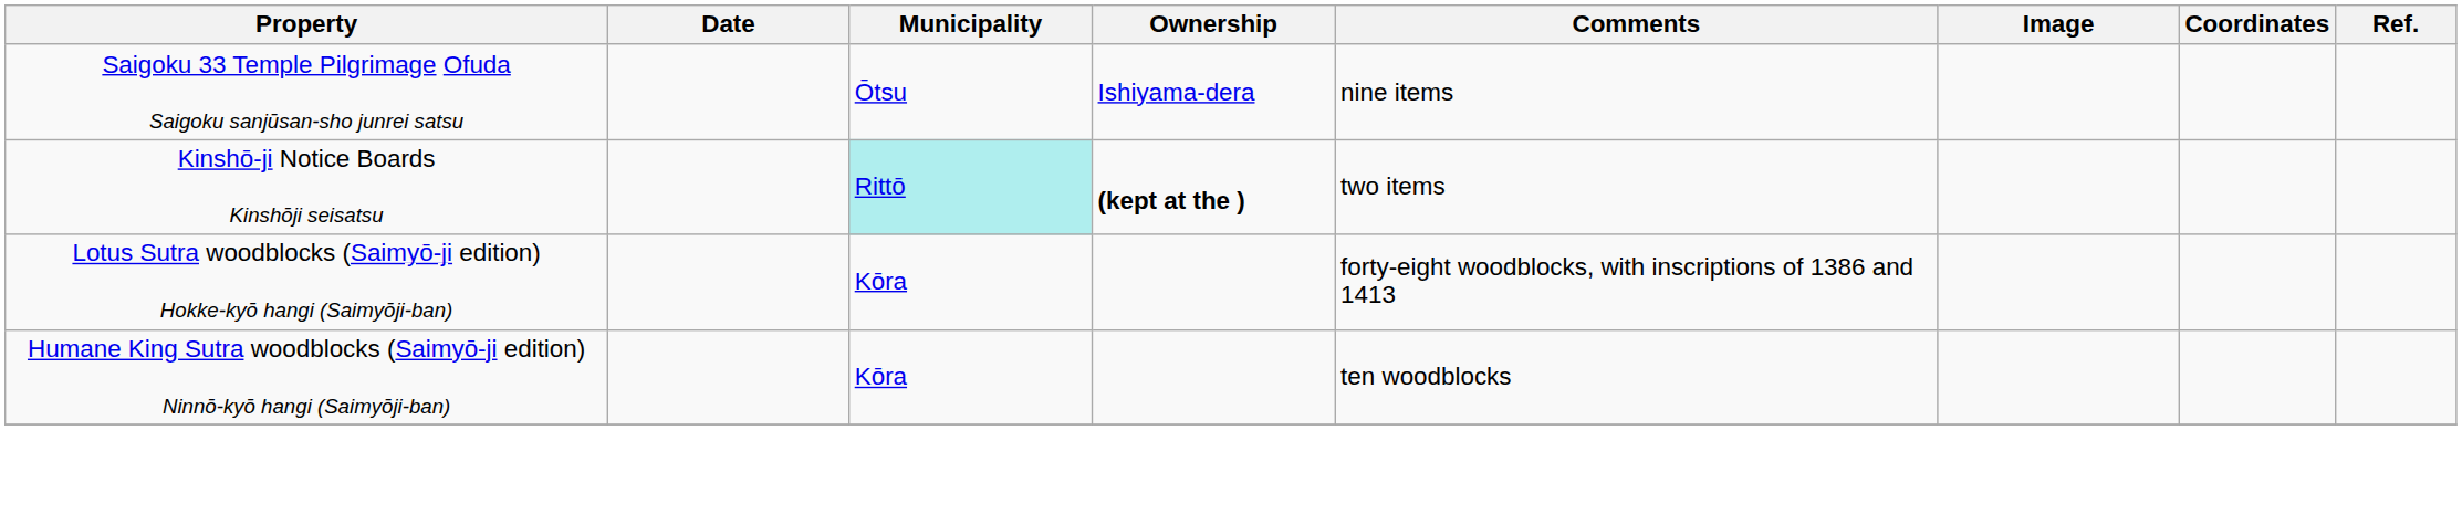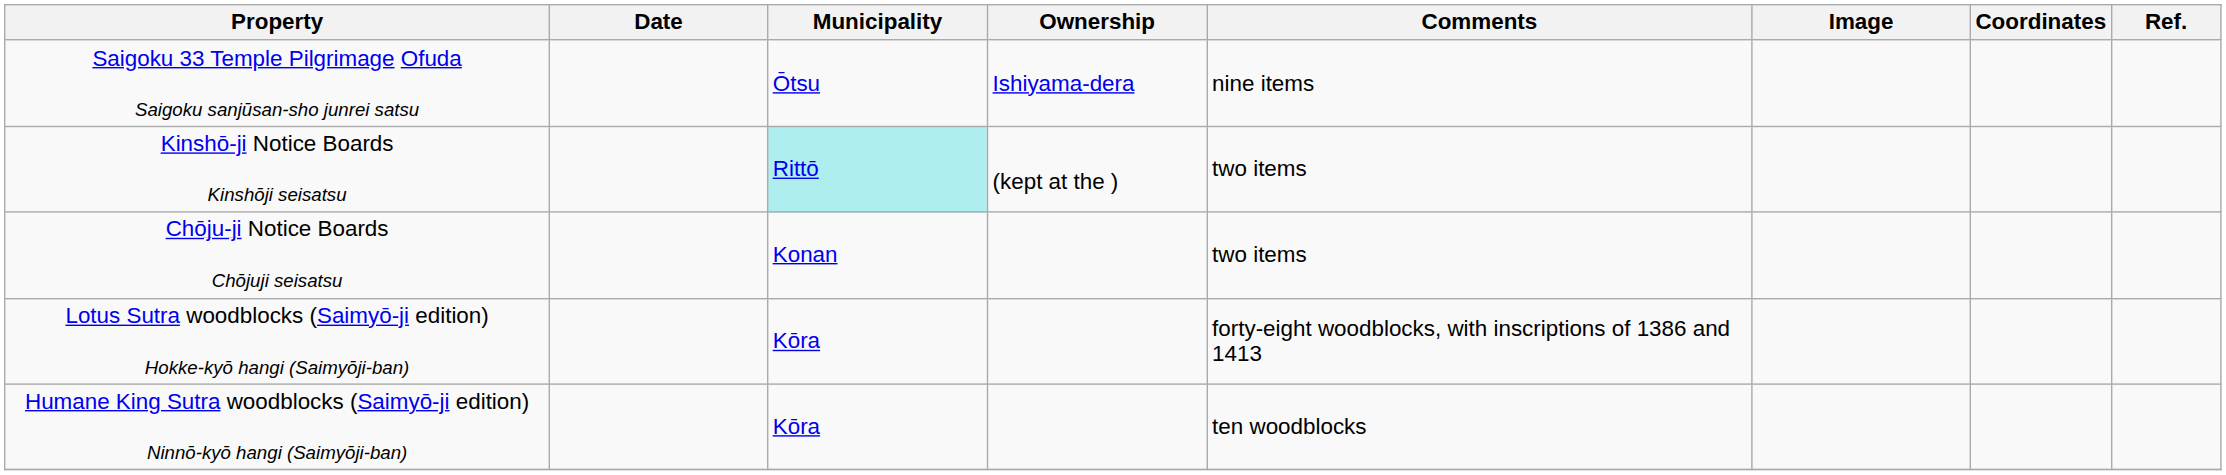Kinshō-ji Notice Boards Kinshōji seisatsu | Ownership: bold -> normal
+ row: Chōju-ji Notice Boards Chōjuji seisatsu | Konan | two items
